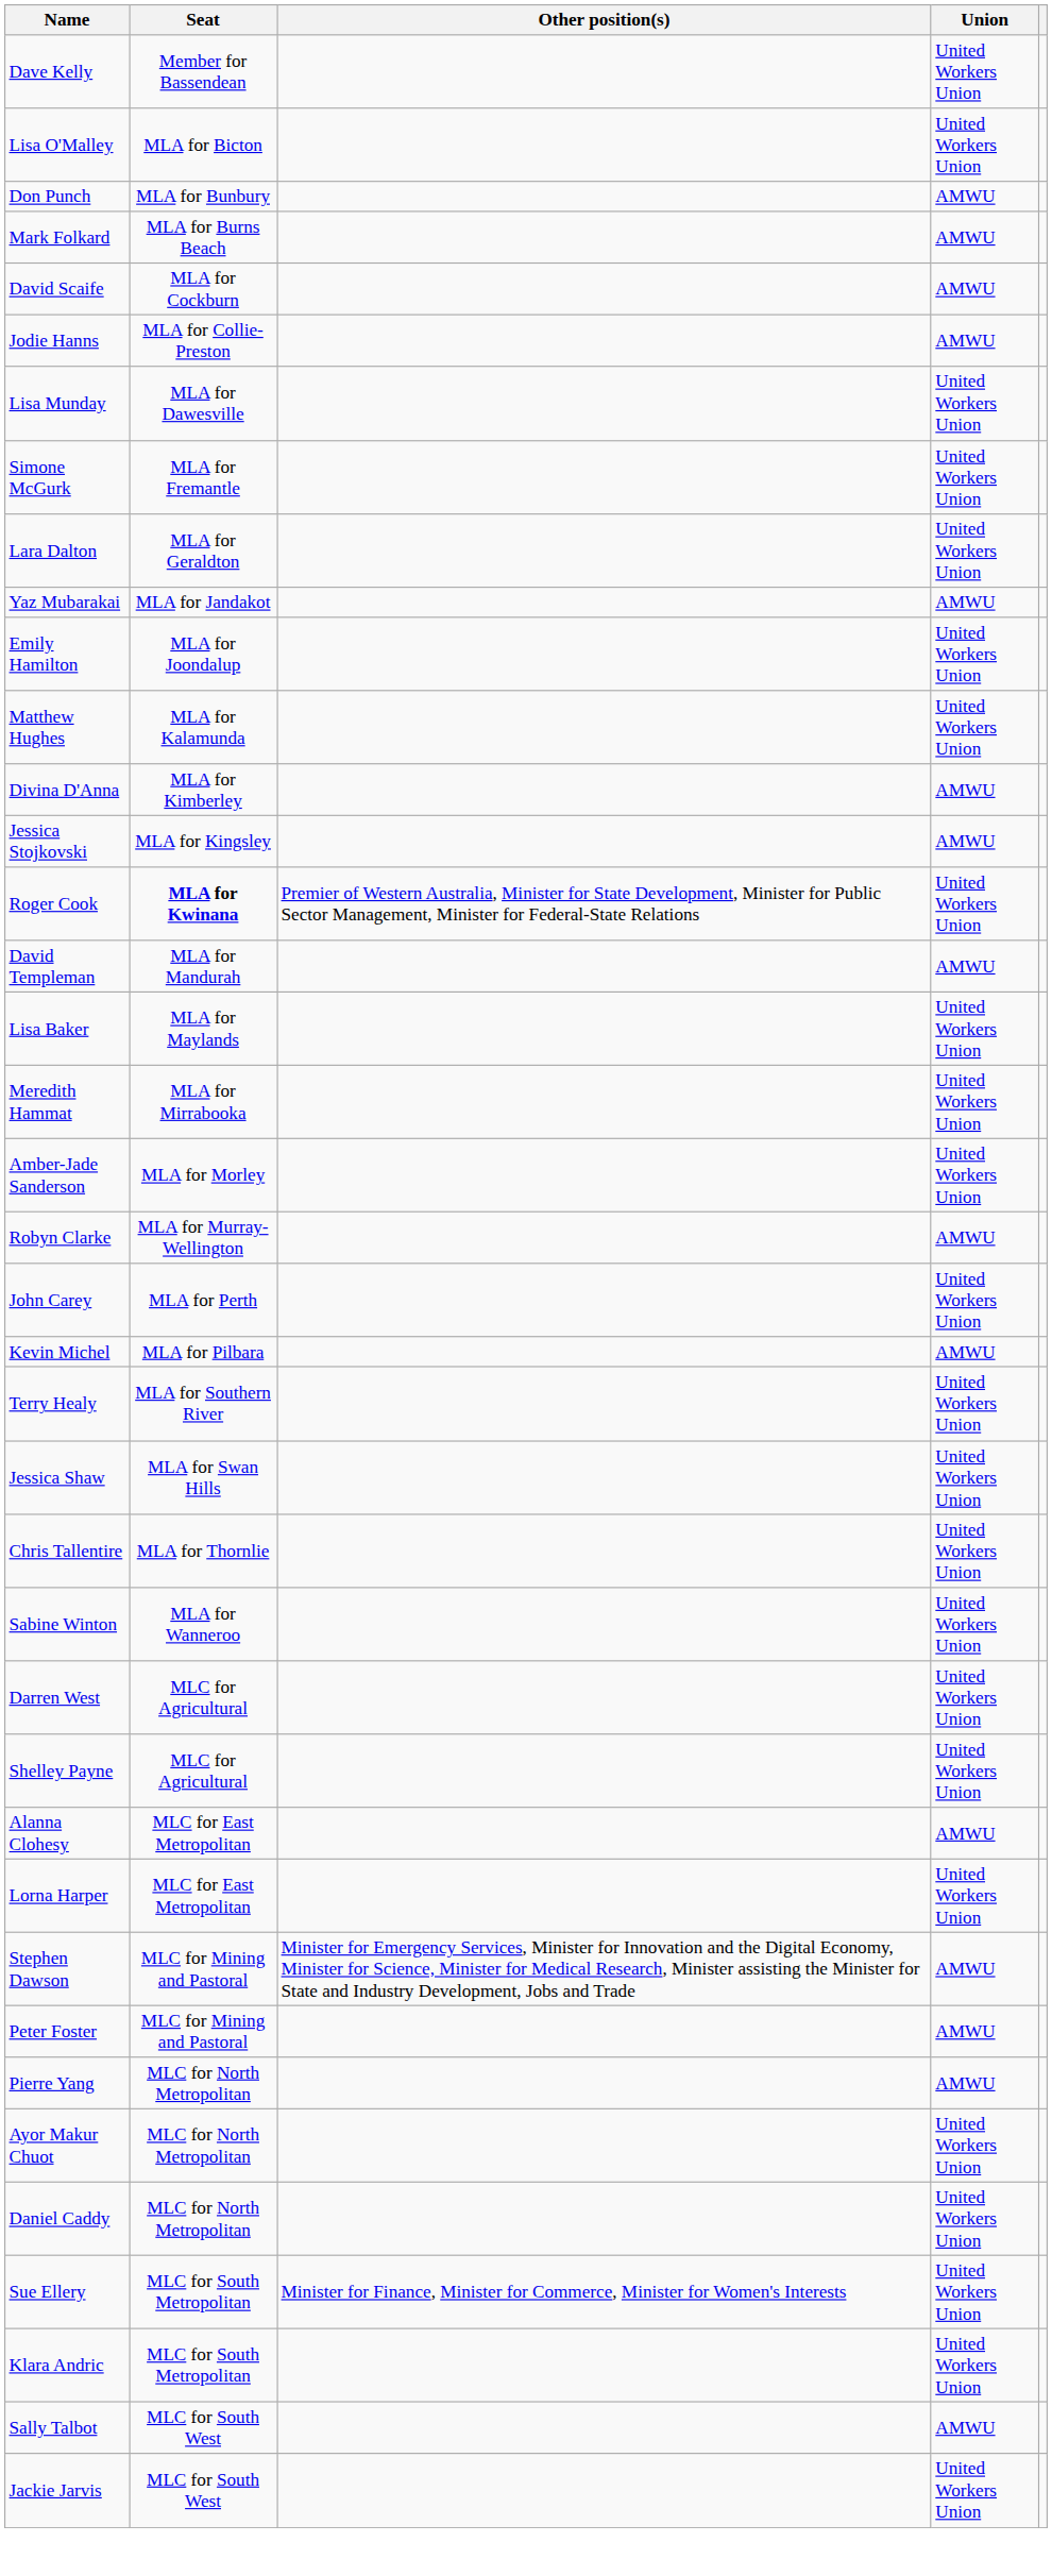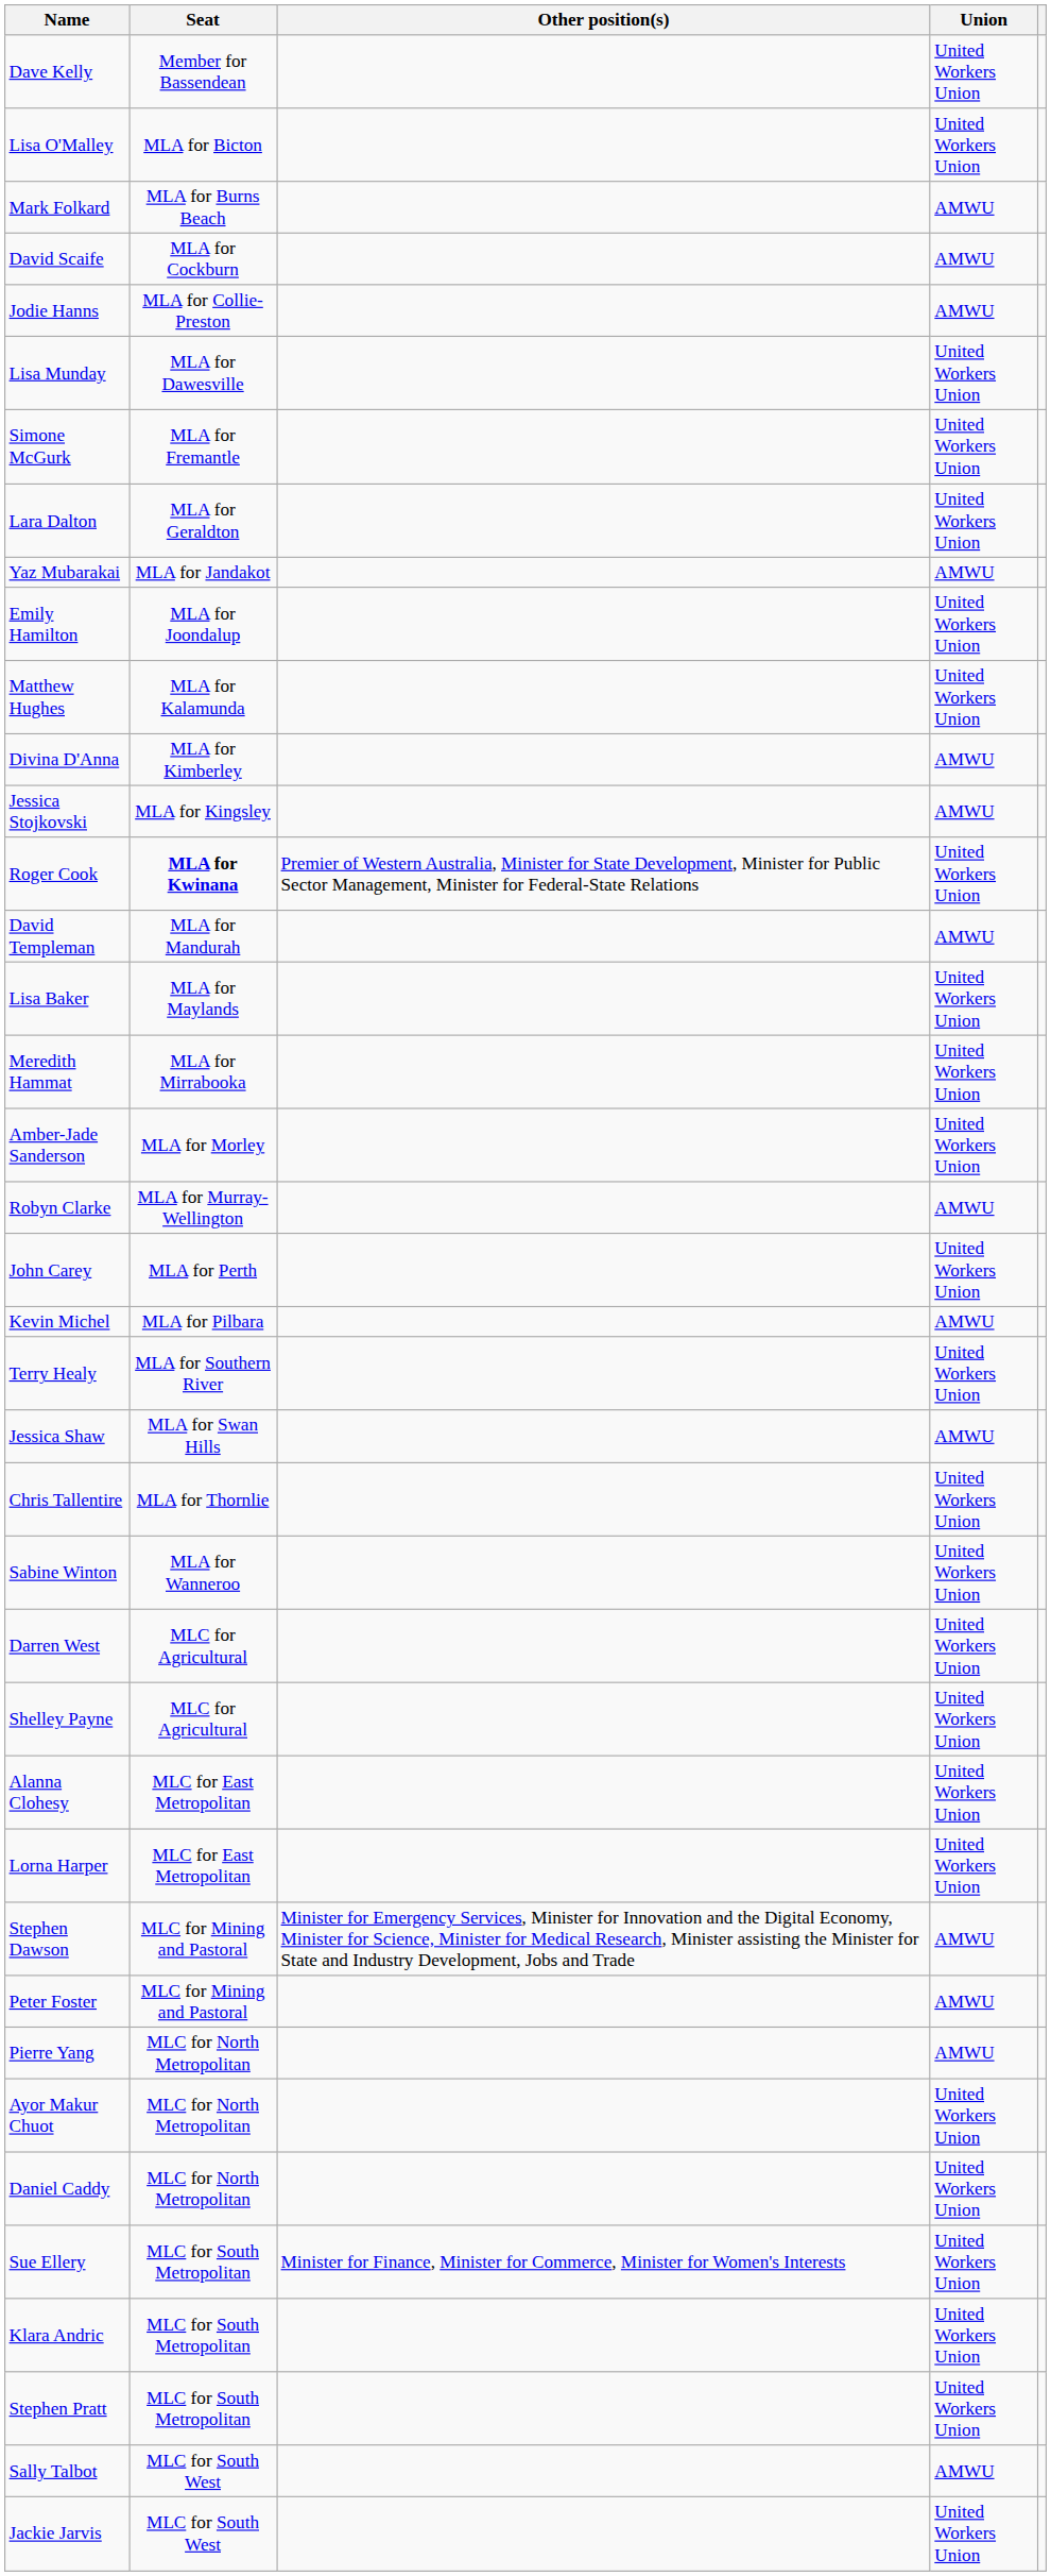- row: Don Punch | MLA for Bunbury | AMWU
Jessica Shaw | Union: United Workers Union -> AMWU
Alanna Clohesy | Union: AMWU -> United Workers Union
+ row: Stephen Pratt | MLC for South Metropolitan | United Workers Union
